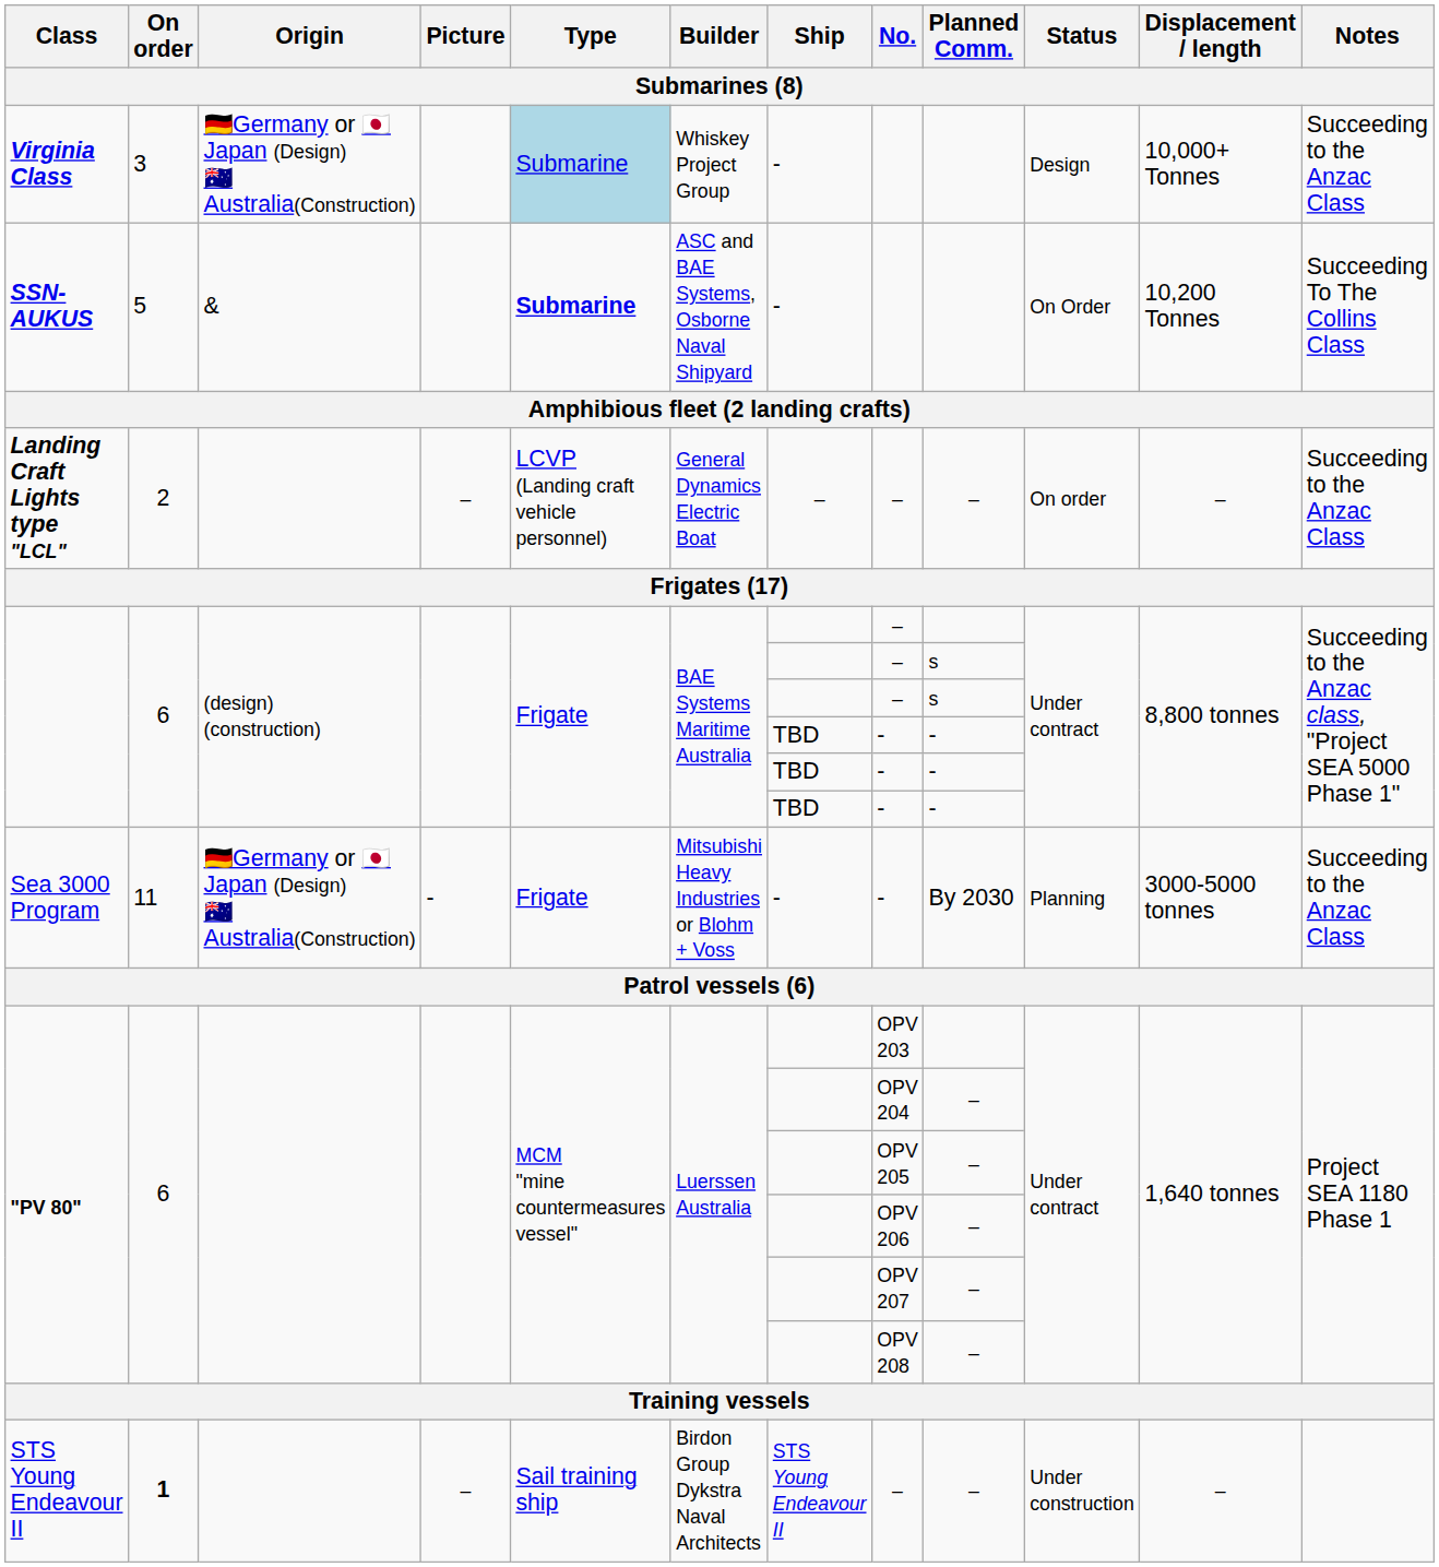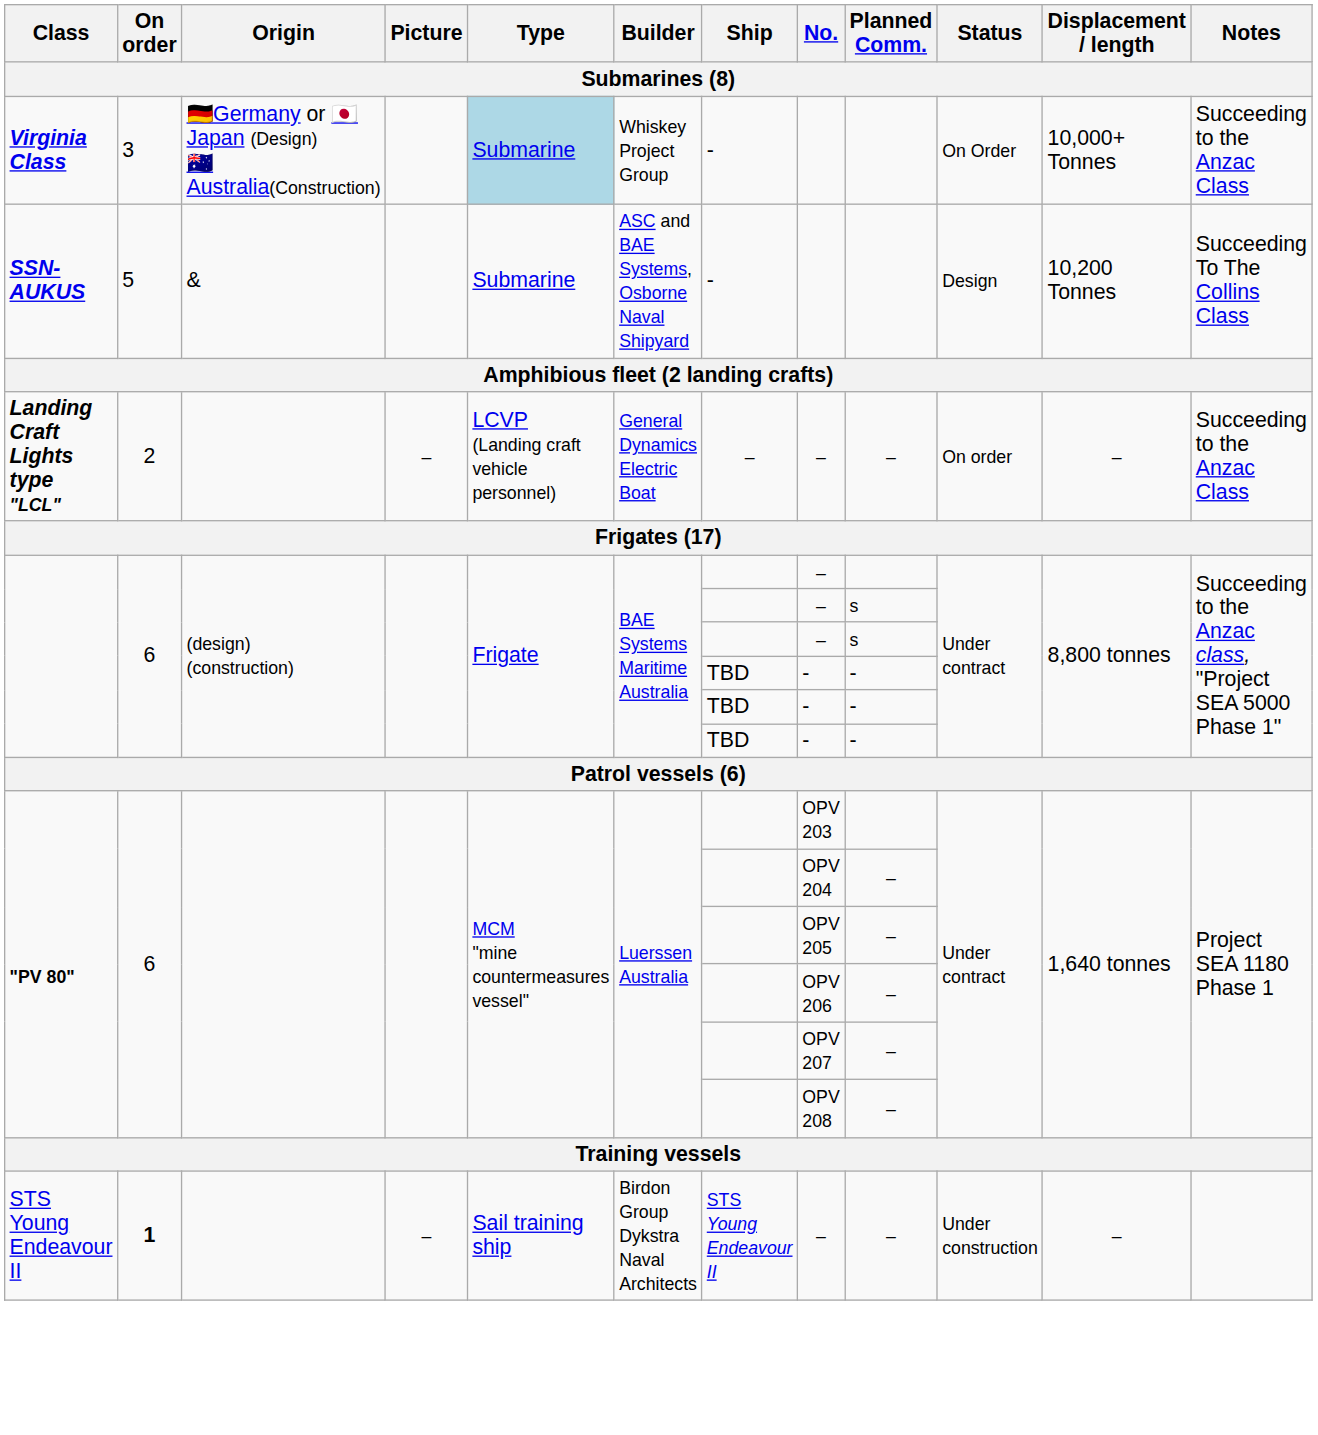Virginia Class | Status: Design -> On Order
SSN-AUKUS | Type: bold -> normal
SSN-AUKUS | Status: On Order -> Design
- row: Sea 3000 Program | 11 | 🇩🇪Germany or 🇯🇵Japan (Design) 🇦🇺Australia(Construction) | - | Frigate | Mitsubishi Heavy Industries or Blohm + Voss | - | - | By 2030 | Planning | 3000-5000 tonnes | Succeeding to the Anzac Class
